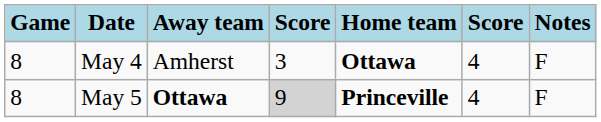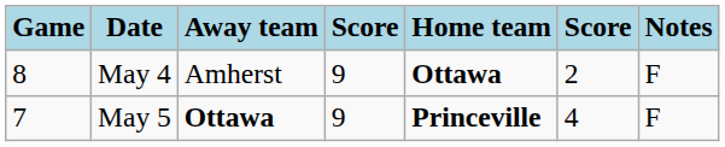May 4 | column 4: 3 -> 9
May 4 | column 6: 4 -> 2
May 5 | Game: 8 -> 7
May 5 | column 4: lightgrey background -> no background
